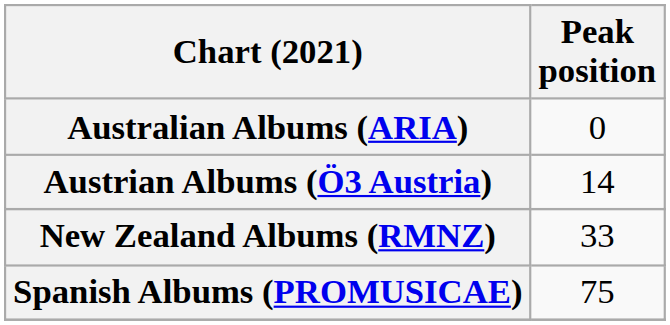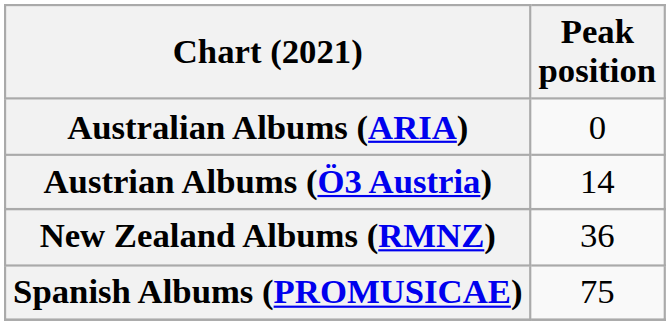New Zealand Albums (RMNZ) | Peak position: 33 -> 36
